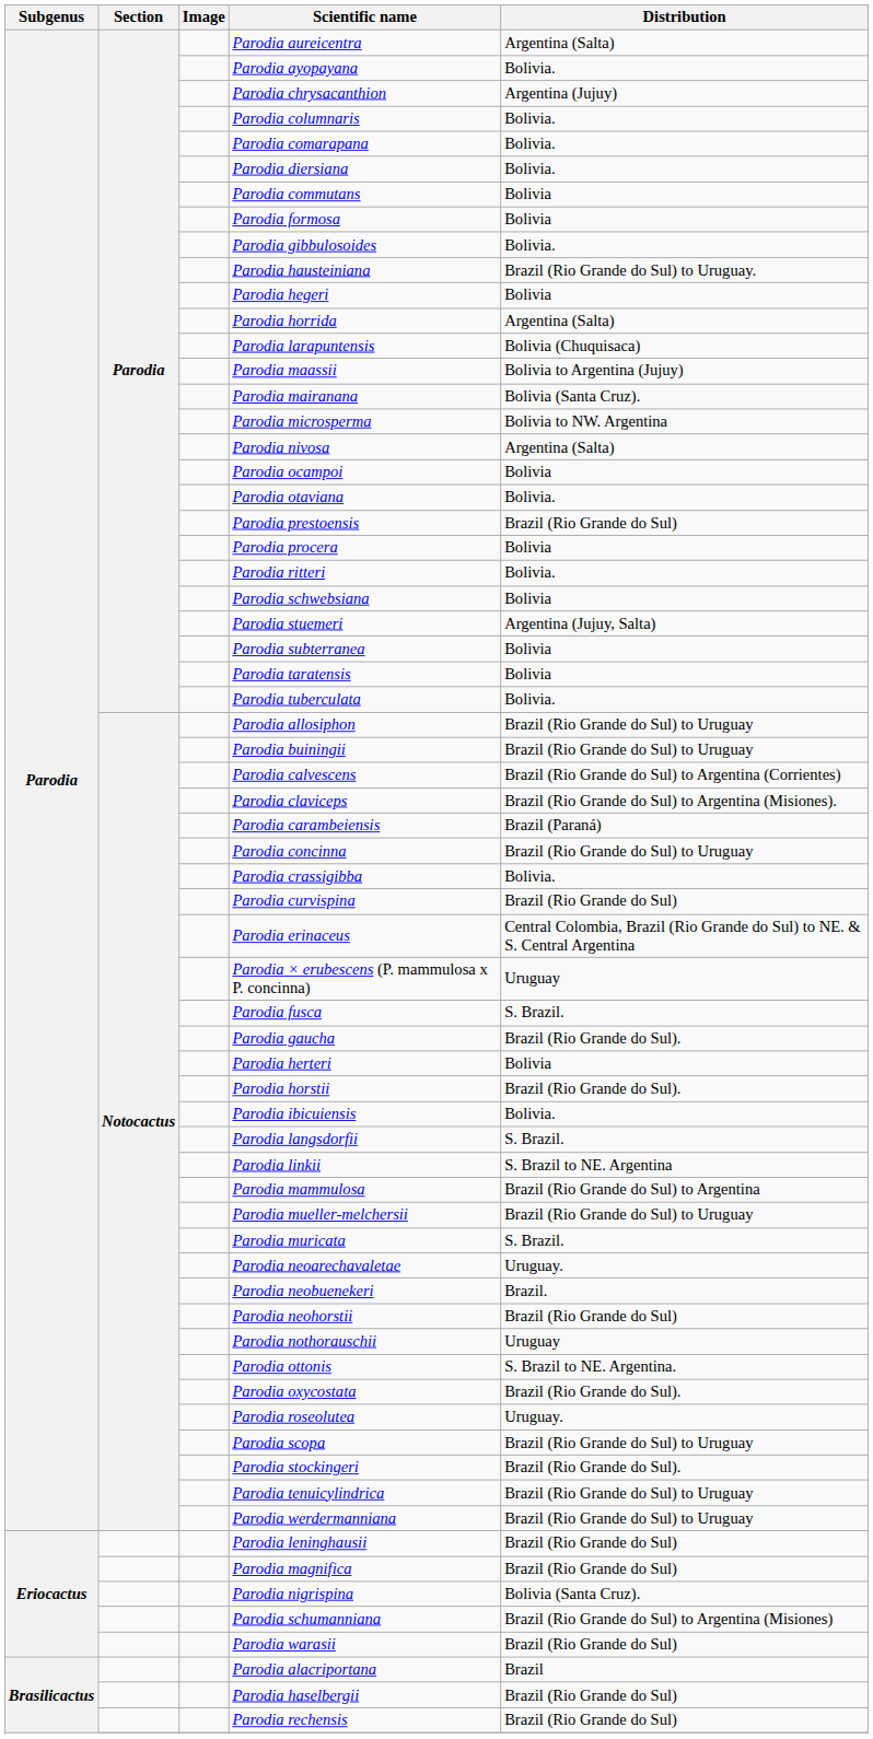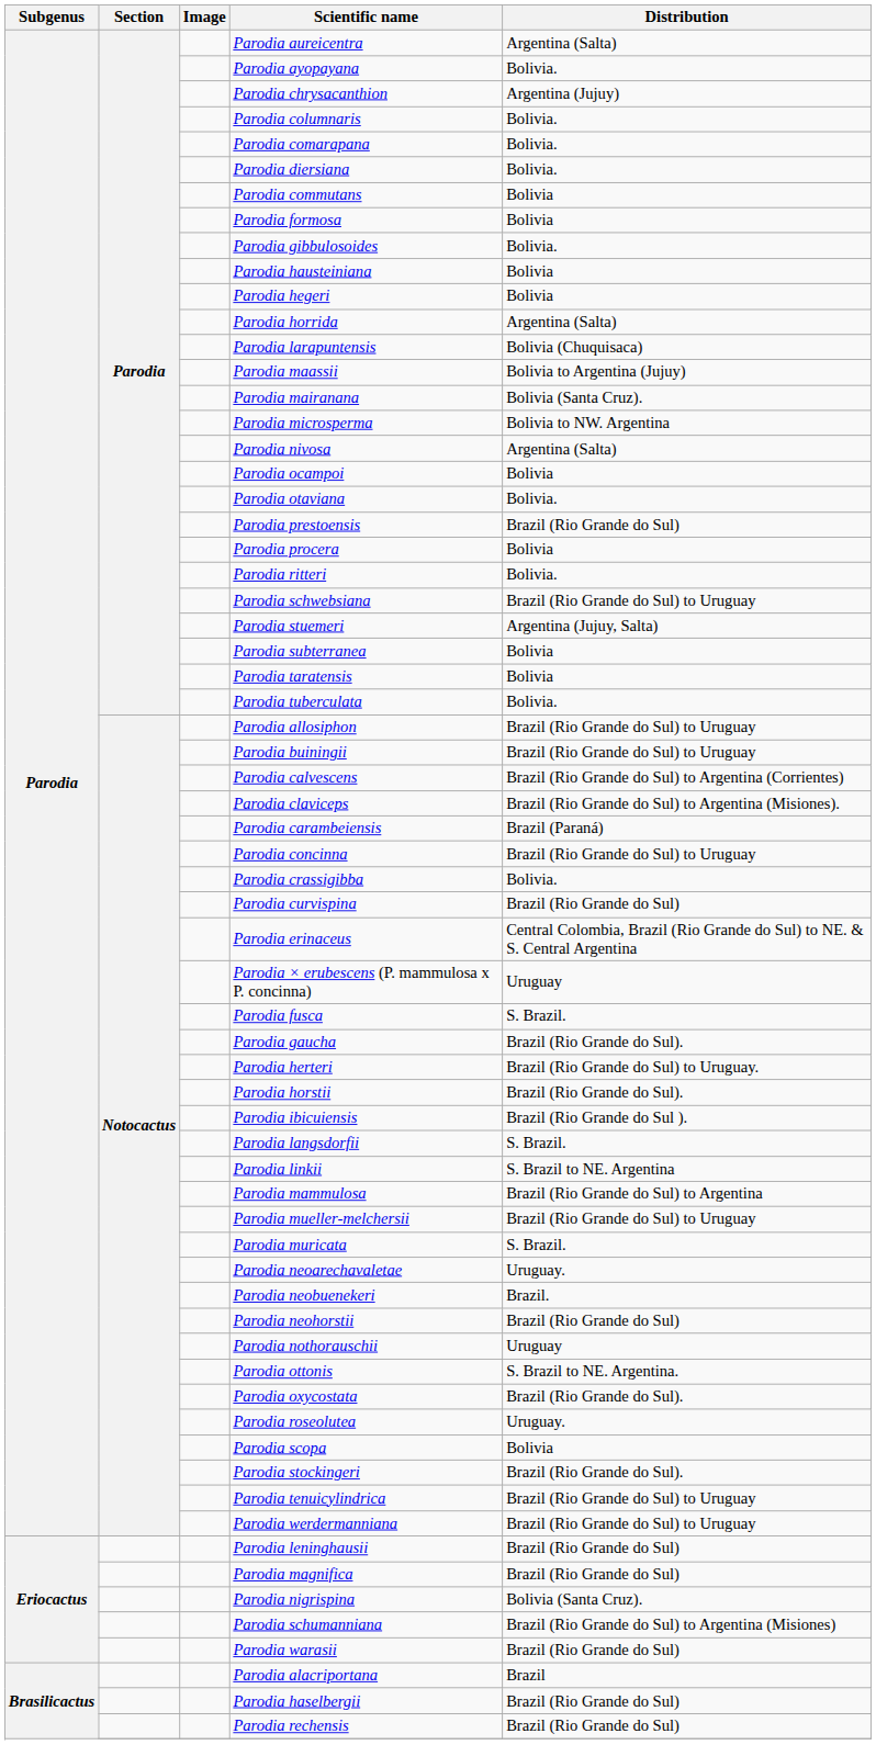Parodia hausteiniana | Distribution: Brazil (Rio Grande do Sul) to Uruguay. -> Bolivia
Parodia schwebsiana | Distribution: Bolivia -> Brazil (Rio Grande do Sul) to Uruguay
Parodia herteri | Distribution: Bolivia -> Brazil (Rio Grande do Sul) to Uruguay.
Parodia ibicuiensis | Distribution: Bolivia. -> Brazil (Rio Grande do Sul ).
Parodia scopa | Distribution: Brazil (Rio Grande do Sul) to Uruguay -> Bolivia
